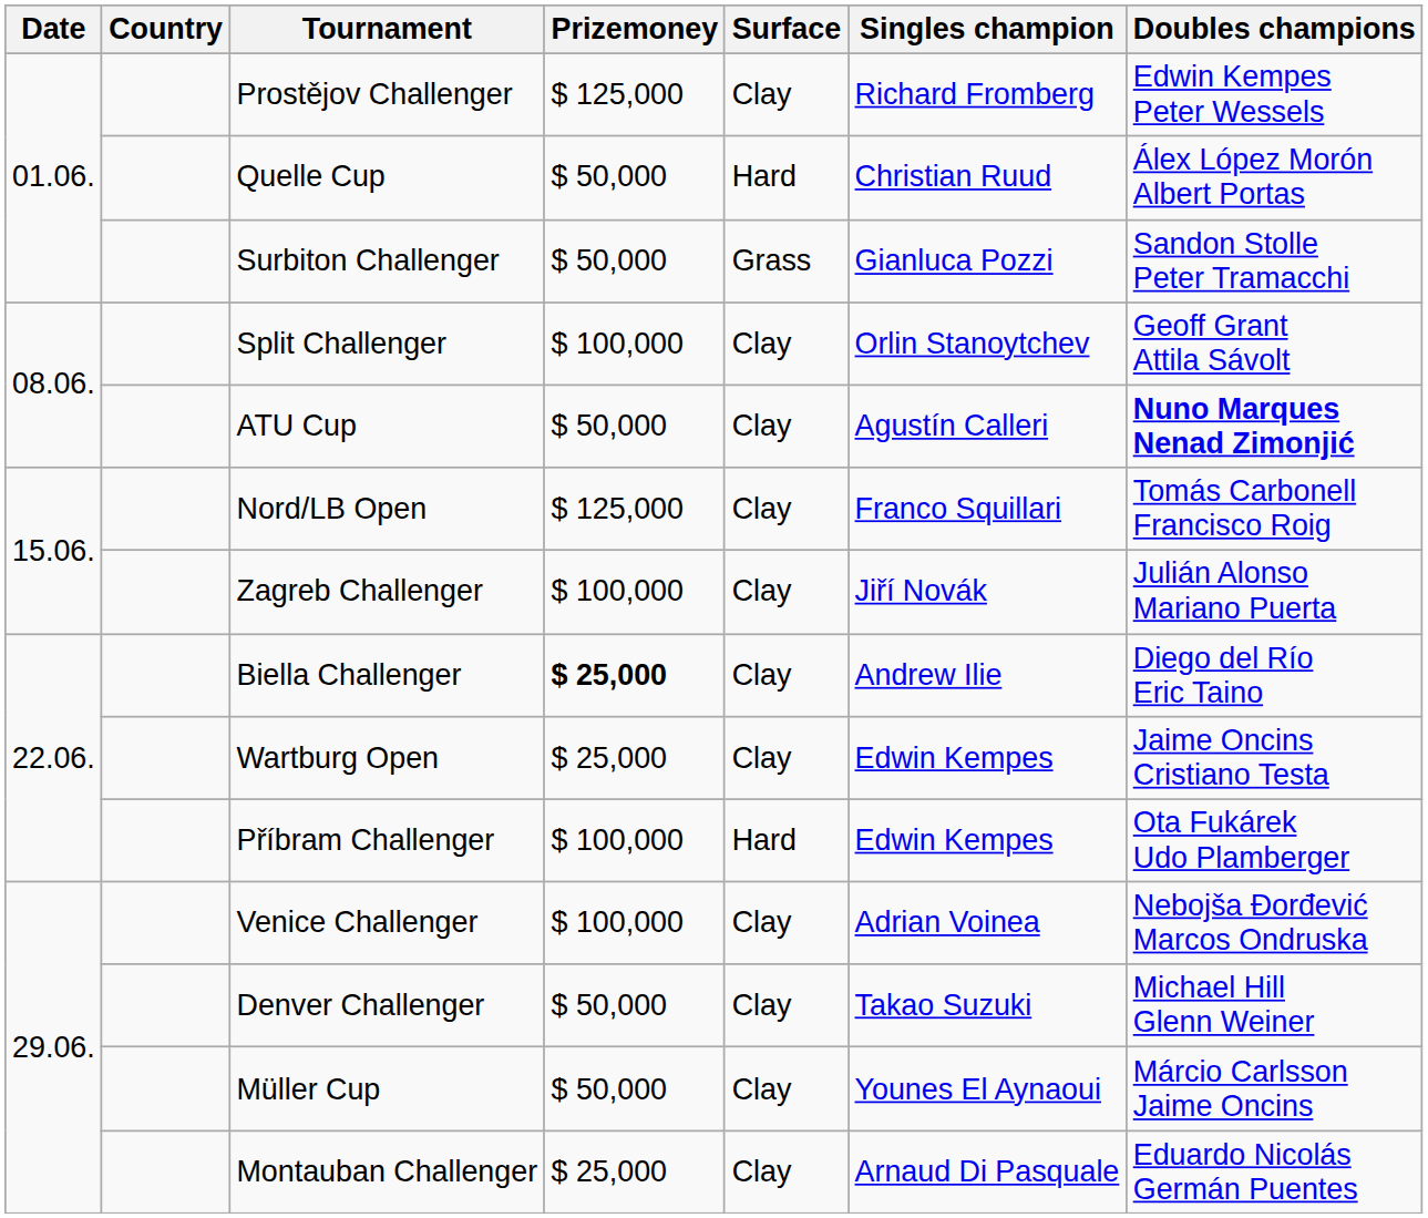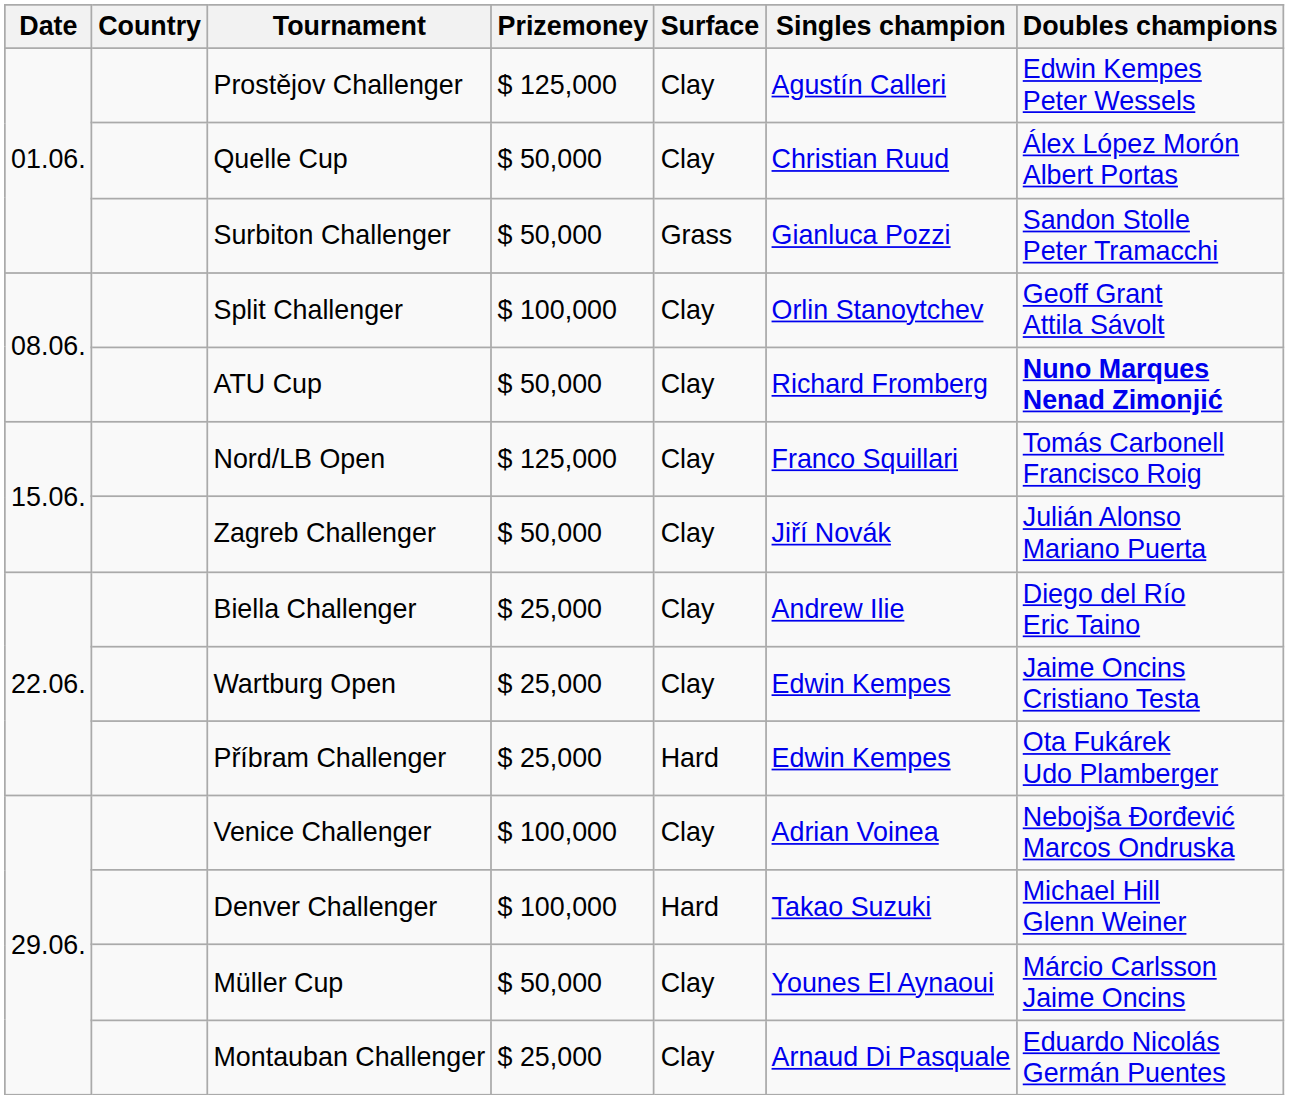Prostějov Challenger | Singles champion: Richard Fromberg -> Agustín Calleri
Quelle Cup | Surface: Hard -> Clay
ATU Cup | Singles champion: Agustín Calleri -> Richard Fromberg
Zagreb Challenger | Prizemoney: $ 100,000 -> $ 50,000
Biella Challenger | Prizemoney: bold -> normal
Příbram Challenger | Prizemoney: $ 100,000 -> $ 25,000
Denver Challenger | Prizemoney: $ 50,000 -> $ 100,000
Denver Challenger | Surface: Clay -> Hard
